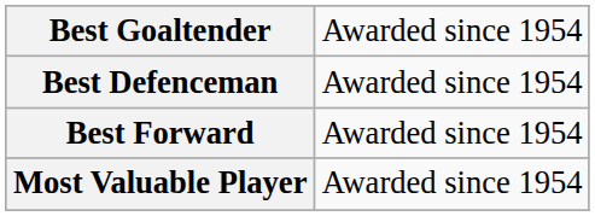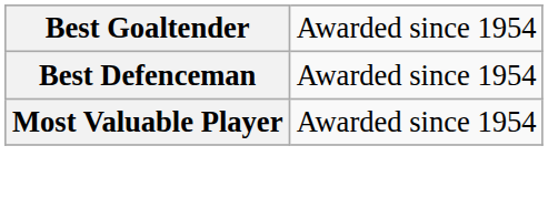- row: Best Forward | Awarded since 1954
